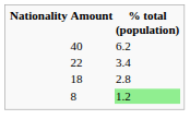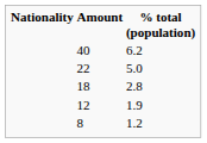22 | % total (population): 3.4 -> 5.0
+ row: 12 | 1.9
8 | % total (population): lightgreen background -> no background
